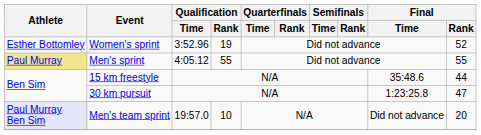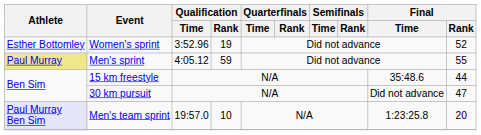Men's sprint | Qualification / Rank: 55 -> 59
30 km pursuit | Final / Time: 1:23:25.8 -> Did not advance
Men's team sprint | Final / Time: Did not advance -> 1:23:25.8
